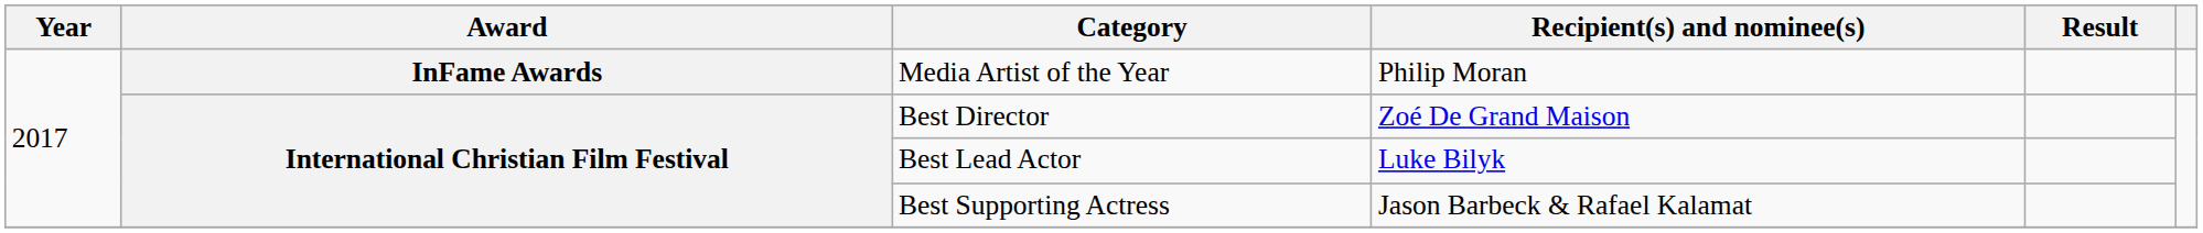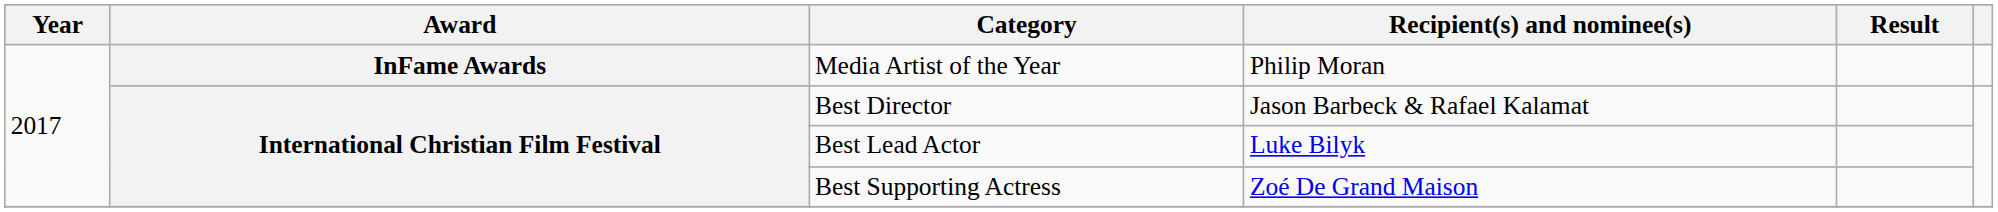Best Director | Recipient(s) and nominee(s): Zoé De Grand Maison -> Jason Barbeck & Rafael Kalamat
Best Supporting Actress | Recipient(s) and nominee(s): Jason Barbeck & Rafael Kalamat -> Zoé De Grand Maison
